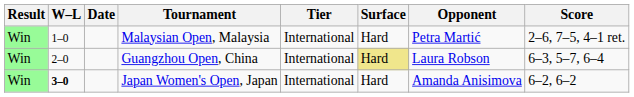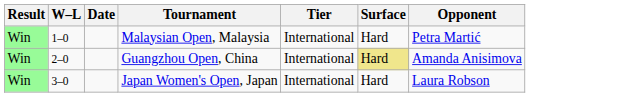- column: Score | 2–6, 7–5, 4–1 ret. | 6–3, 5–7, 6–4 | 6–2, 6–2
Guangzhou Open, China | Opponent: Laura Robson -> Amanda Anisimova
Japan Women's Open, Japan | W–L: bold -> normal
Japan Women's Open, Japan | Opponent: Amanda Anisimova -> Laura Robson
